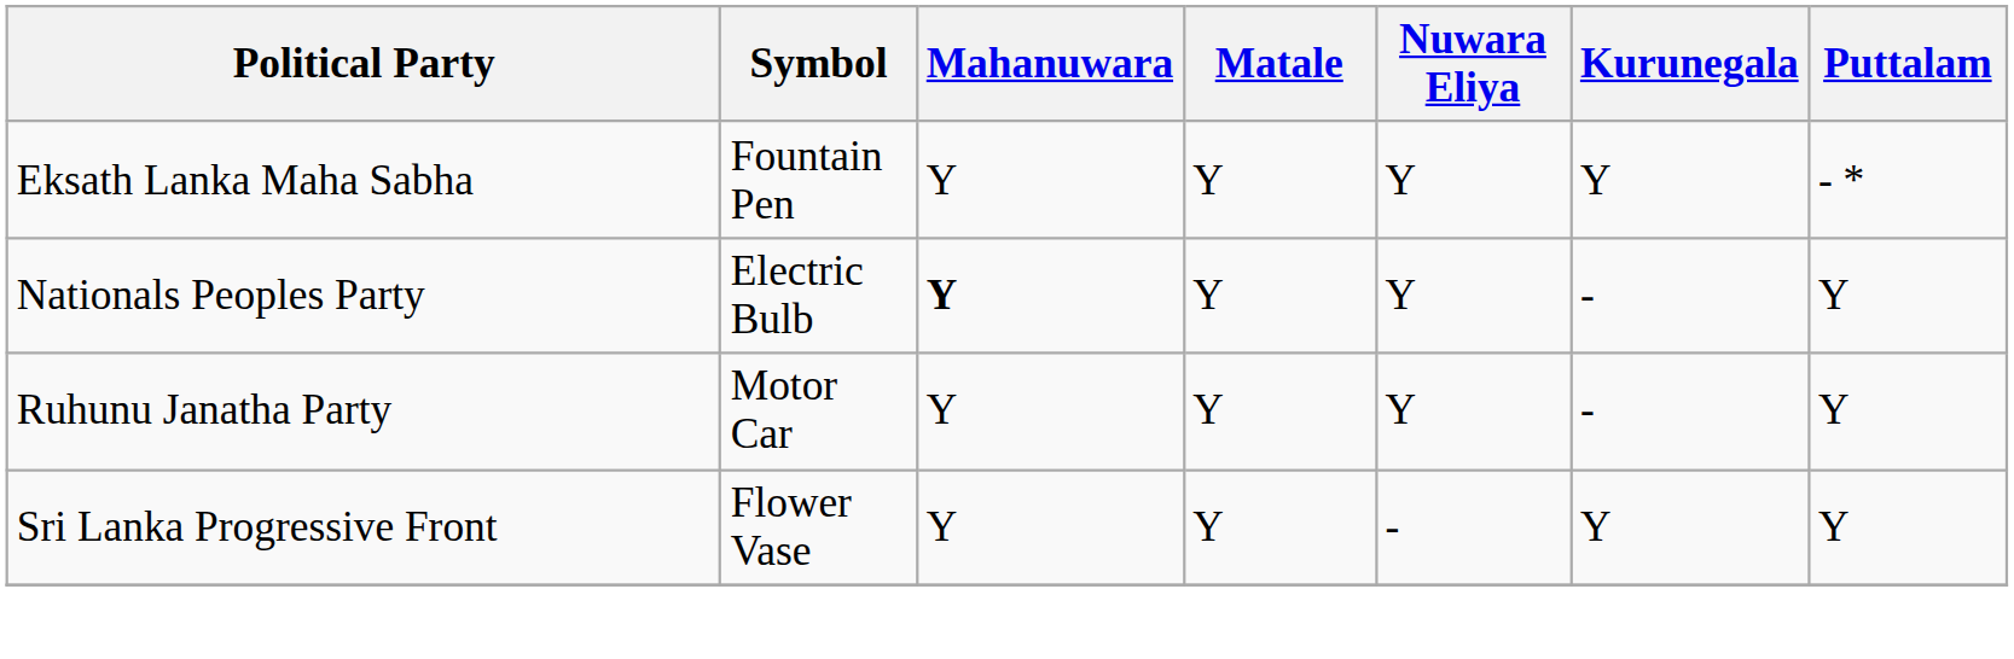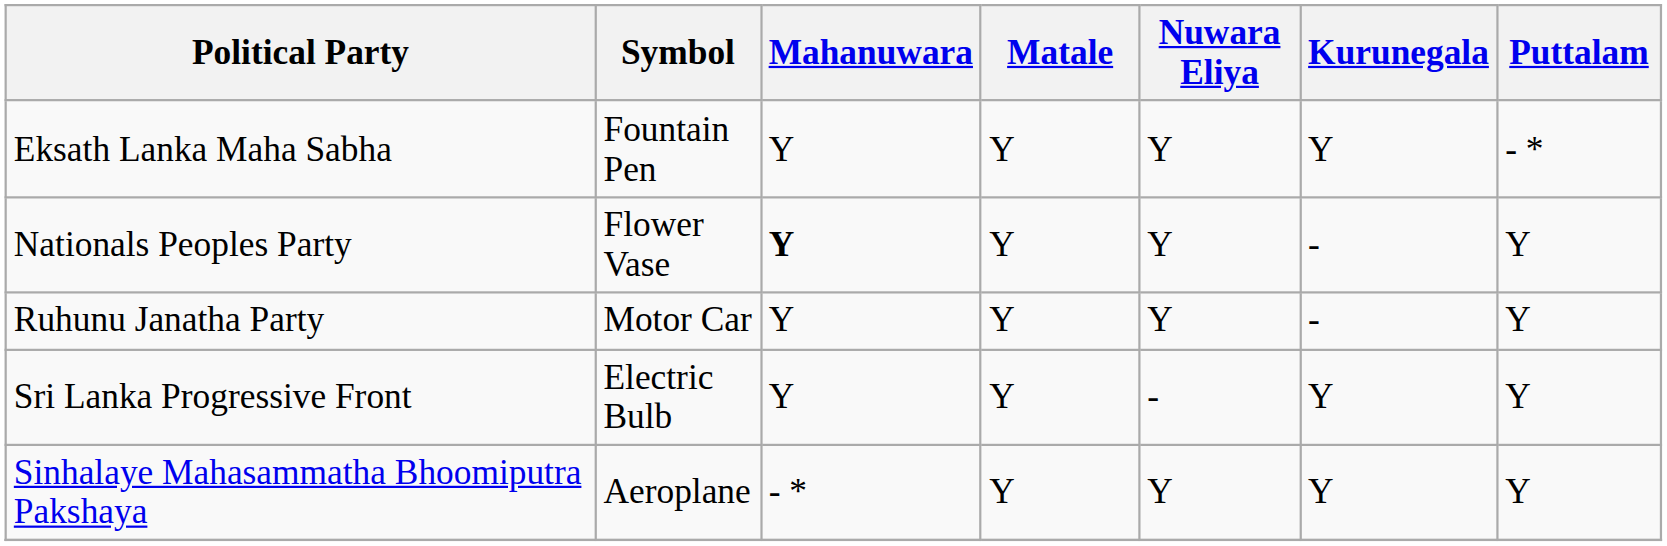Nationals Peoples Party | Symbol: Electric Bulb -> Flower Vase
Sri Lanka Progressive Front | Symbol: Flower Vase -> Electric Bulb
+ row: Sinhalaye Mahasammatha Bhoomiputra Pakshaya | Aeroplane | - * | Y | Y | Y | Y
